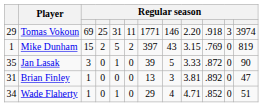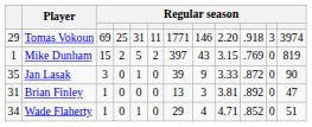Jan Lasak | column 8: 5 -> 9
